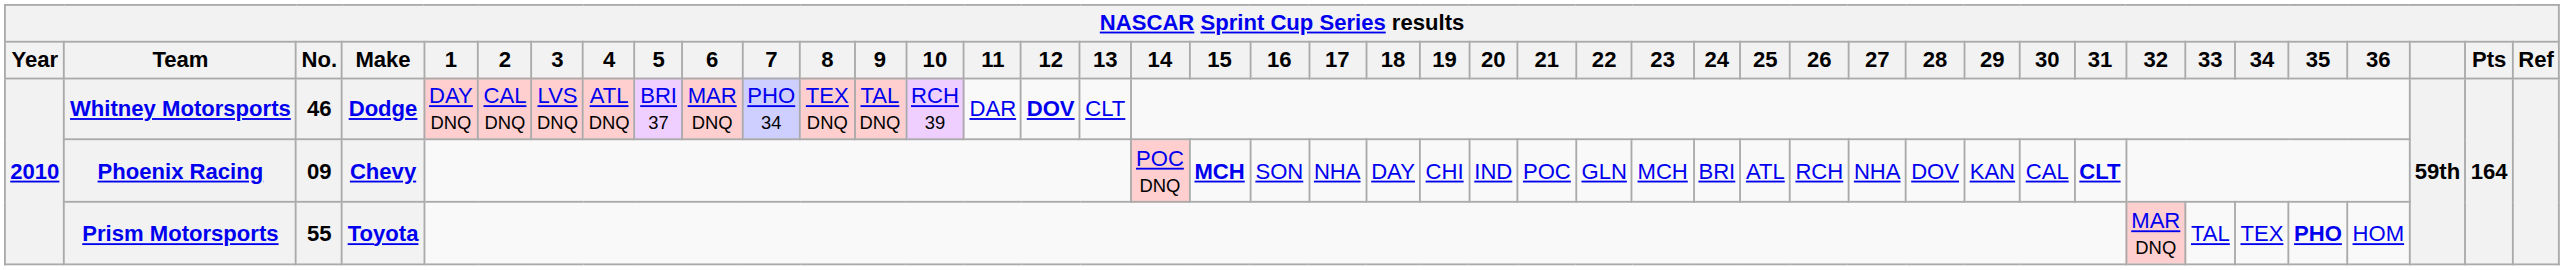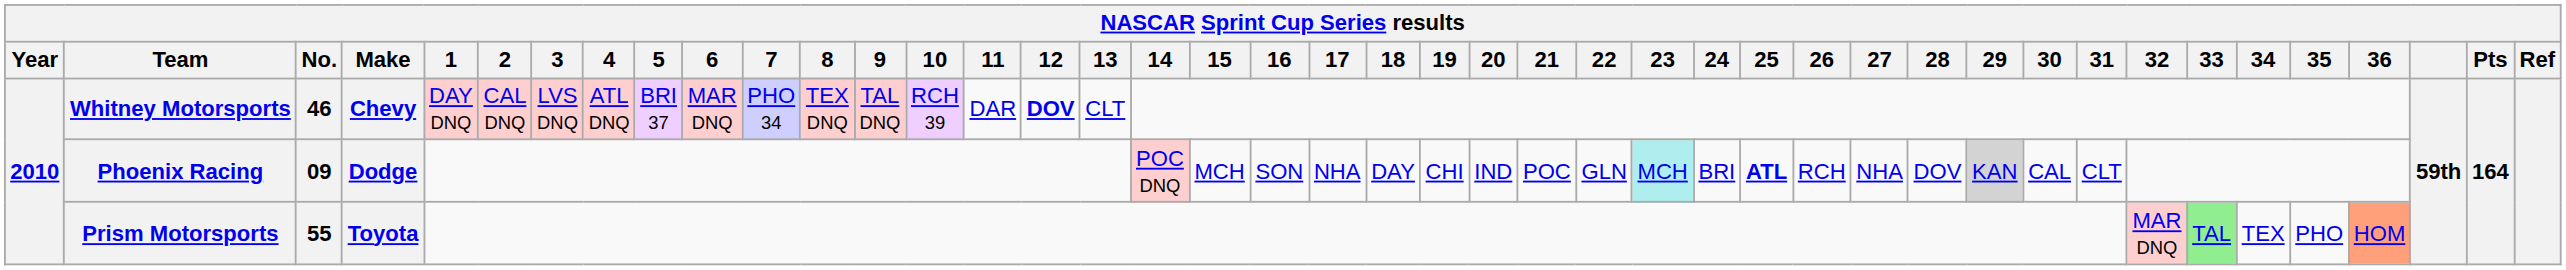Whitney Motorsports | Make: Dodge -> Chevy
Phoenix Racing | Make: Chevy -> Dodge
Phoenix Racing | 15: bold -> normal
Phoenix Racing | 23: no background -> paleturquoise background
Phoenix Racing | 25: normal -> bold
Phoenix Racing | 29: no background -> lightgrey background
Phoenix Racing | 31: bold -> normal
Prism Motorsports | 33: no background -> lightgreen background
Prism Motorsports | 35: bold -> normal
Prism Motorsports | 36: no background -> lightsalmon background
